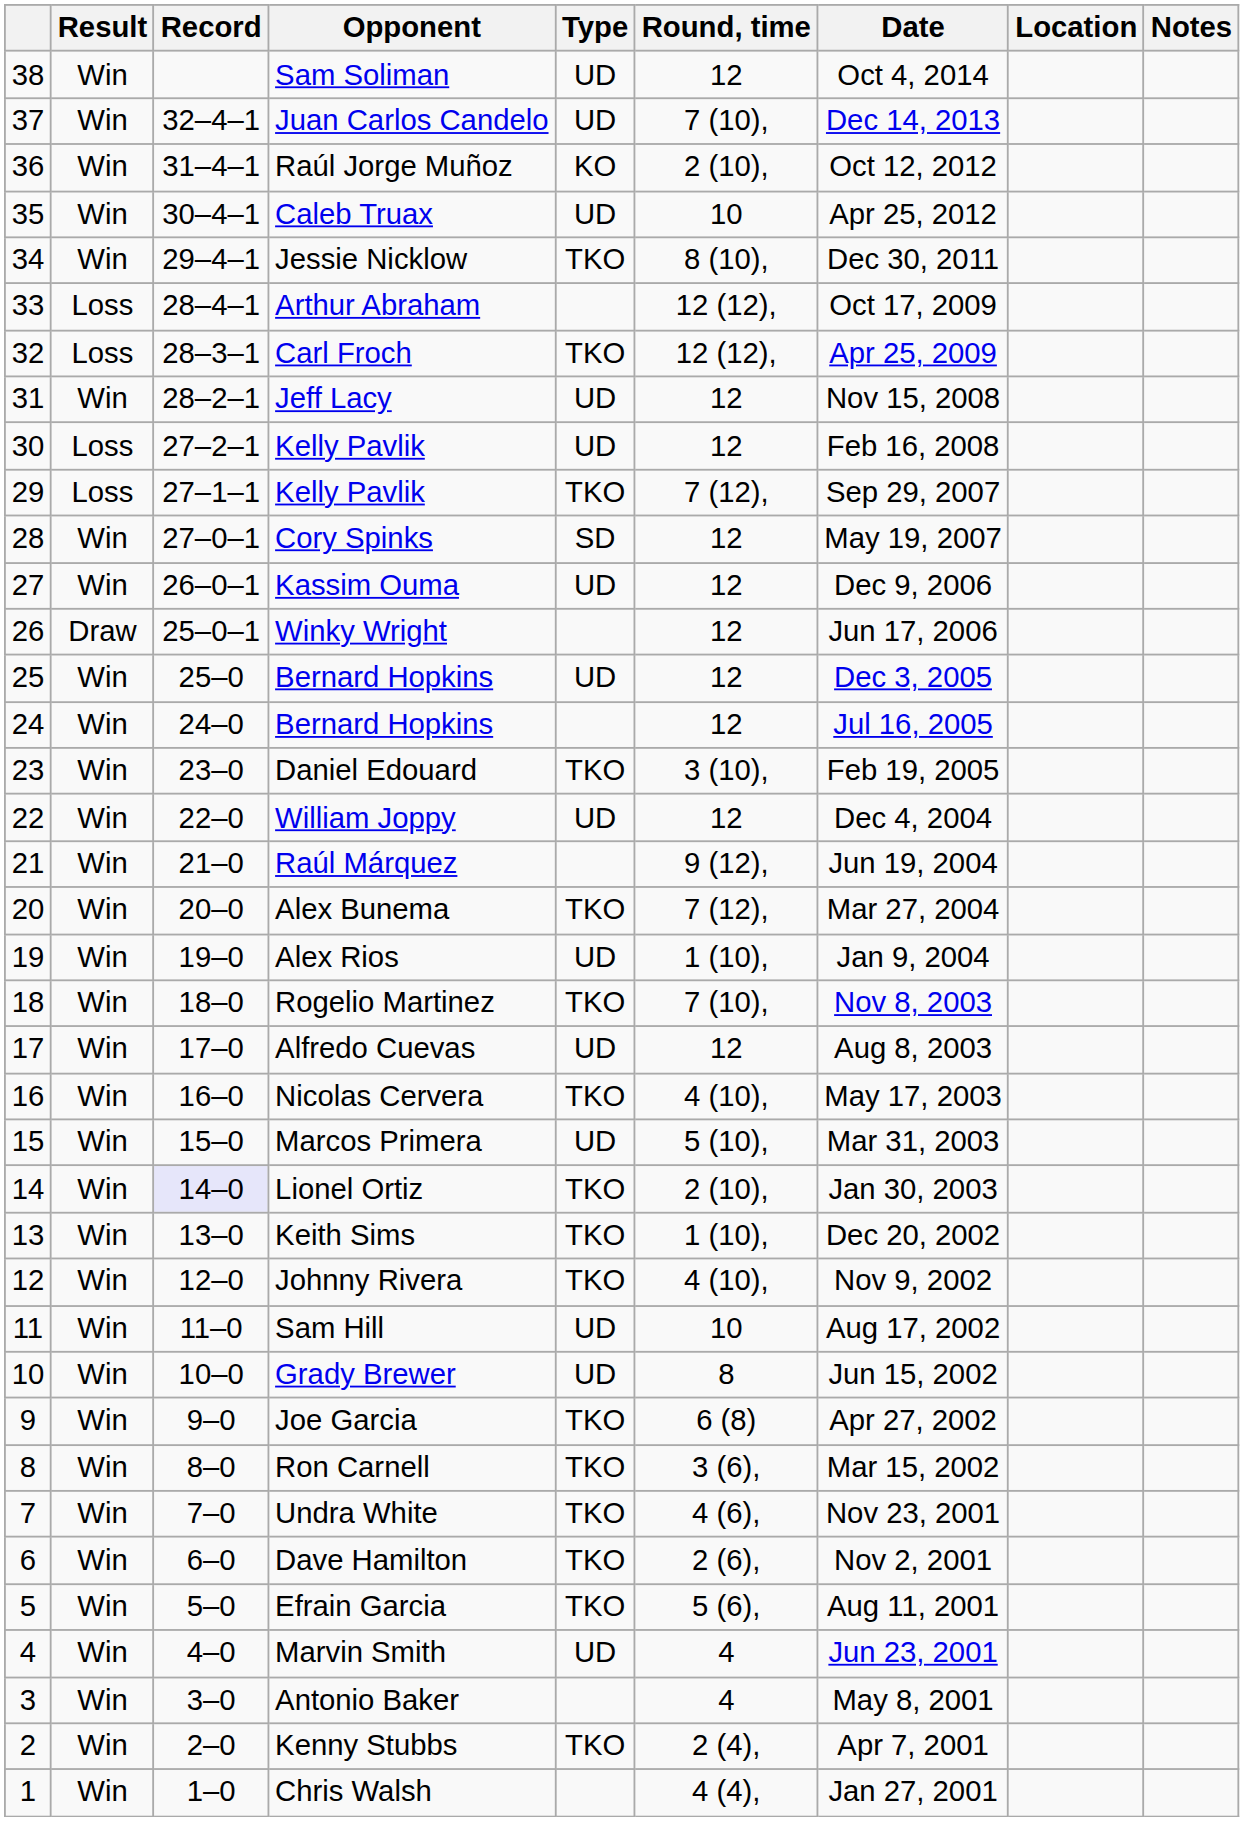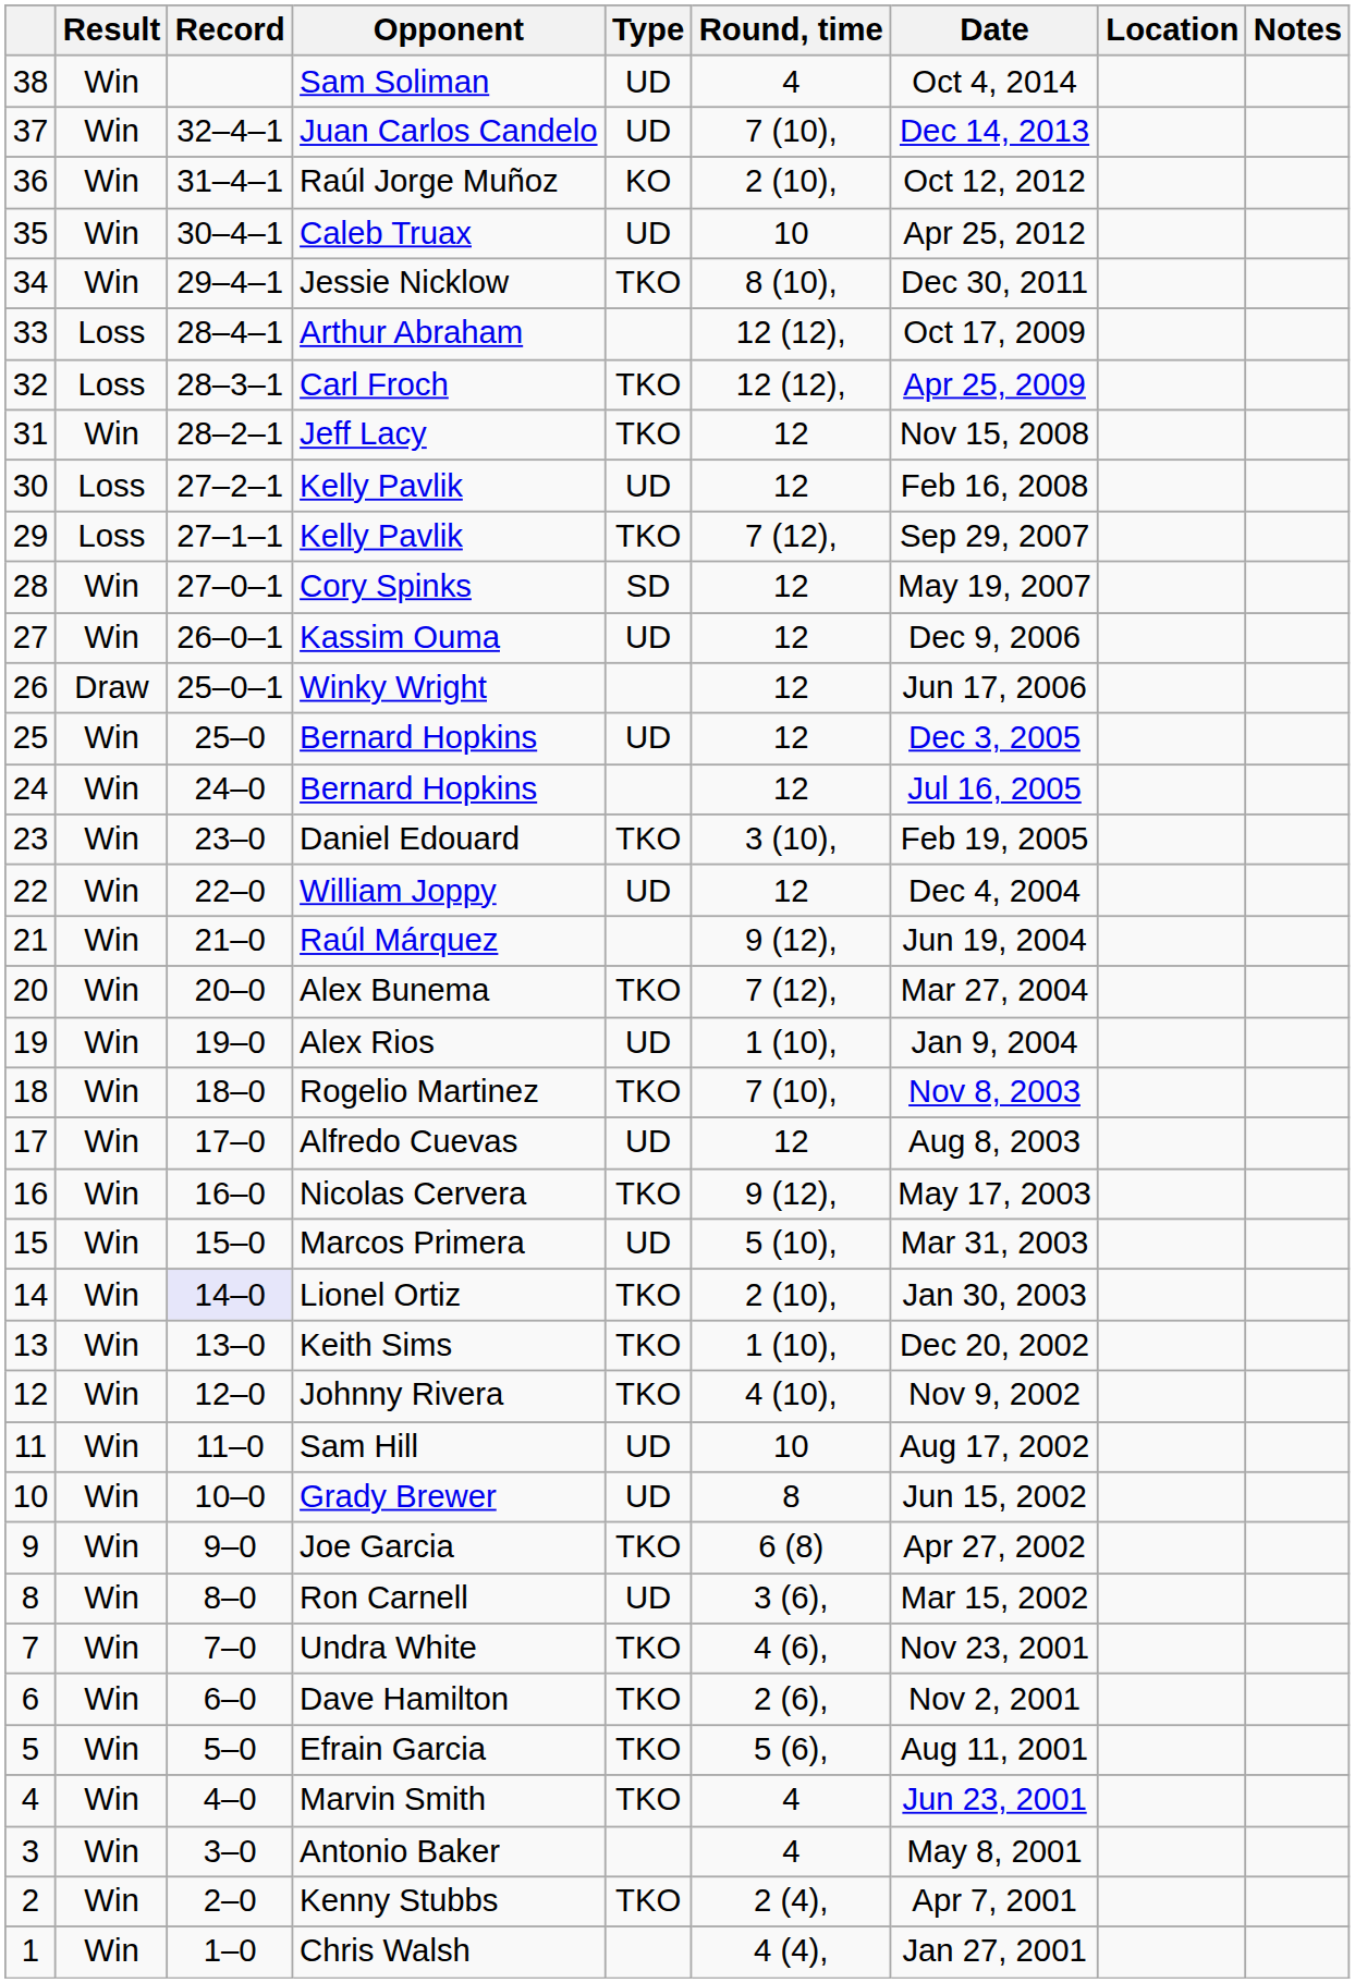Sam Soliman | Round, time: 12 -> 4
Jeff Lacy | Type: UD -> TKO
Nicolas Cervera | Round, time: 4 (10), -> 9 (12),
Ron Carnell | Type: TKO -> UD
Marvin Smith | Type: UD -> TKO
